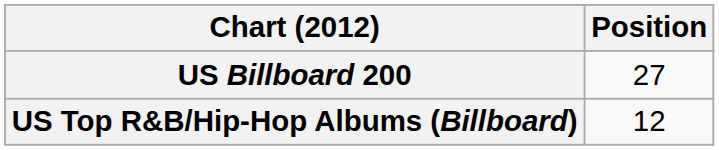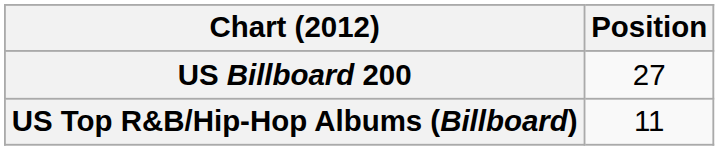US Top R&B/Hip-Hop Albums (Billboard) | Position: 12 -> 11
